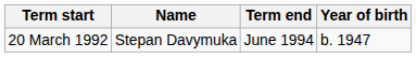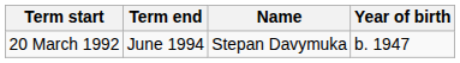columns swapped: Term end <-> Name
